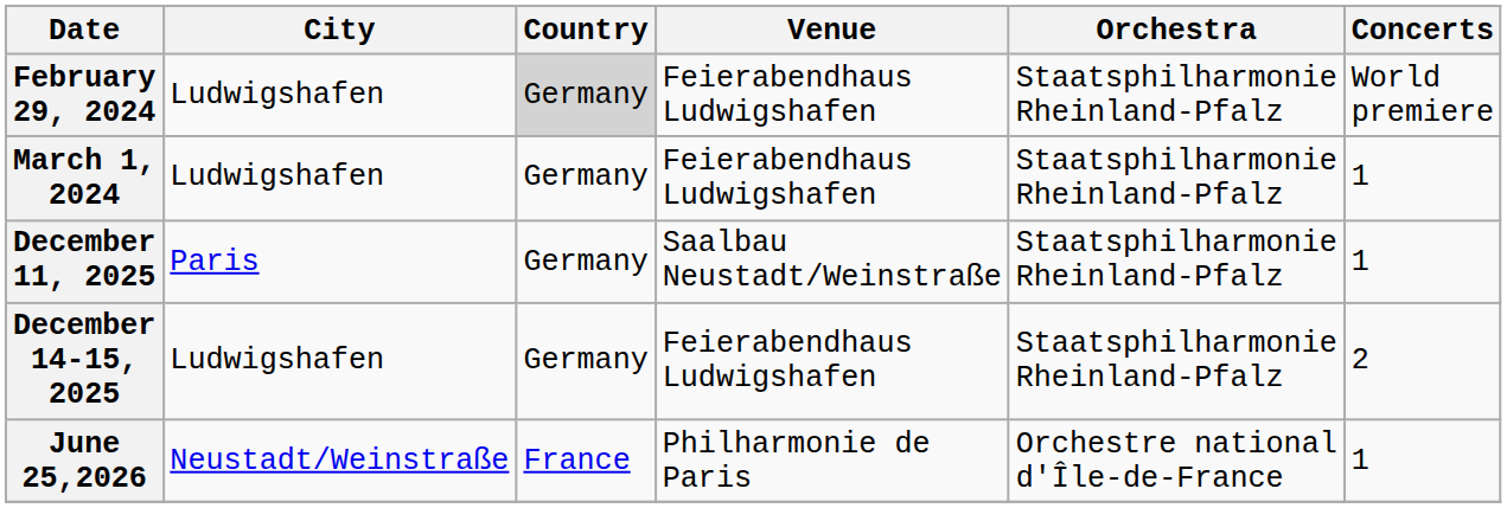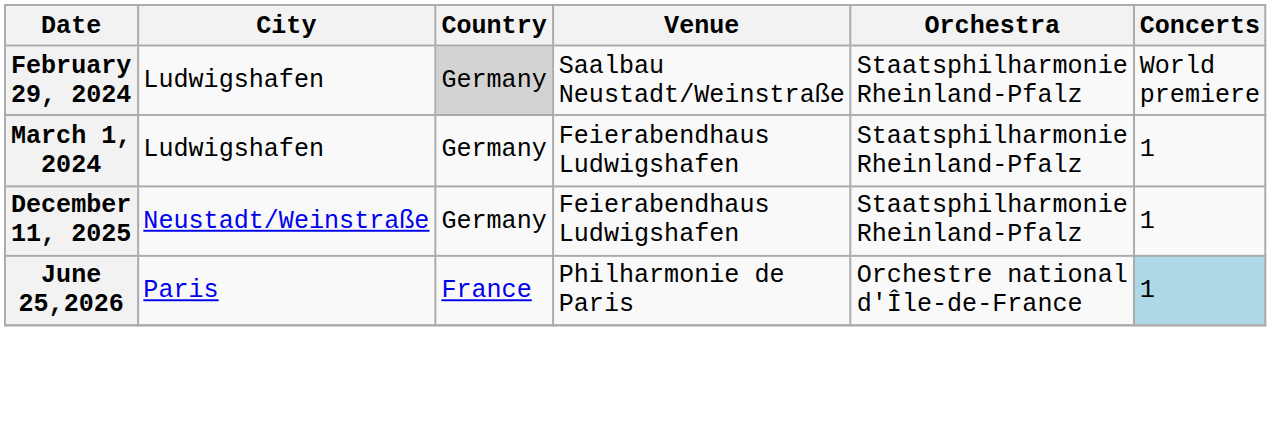February 29, 2024 | Venue: Feierabendhaus Ludwigshafen -> Saalbau Neustadt/Weinstraße
December 11, 2025 | City: Paris -> Neustadt/Weinstraße
December 11, 2025 | Venue: Saalbau Neustadt/Weinstraße -> Feierabendhaus Ludwigshafen
- row: December 14-15, 2025 | Ludwigshafen | Germany | Feierabendhaus Ludwigshafen | Staatsphilharmonie Rheinland-Pfalz | 2
June 25,2026 | City: Neustadt/Weinstraße -> Paris
June 25,2026 | Concerts: no background -> lightblue background
